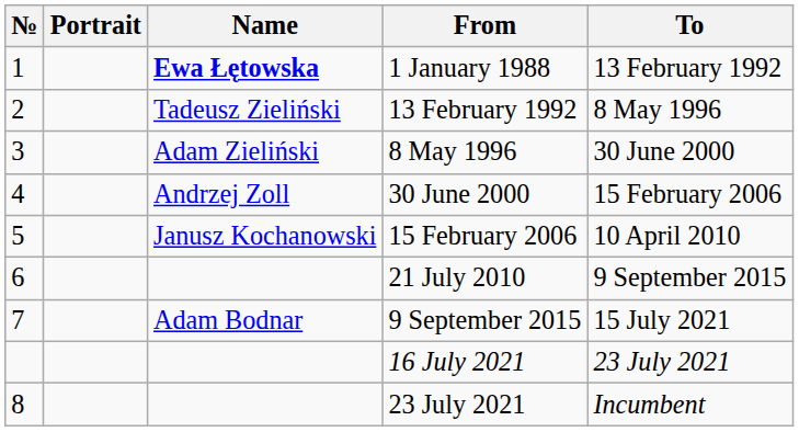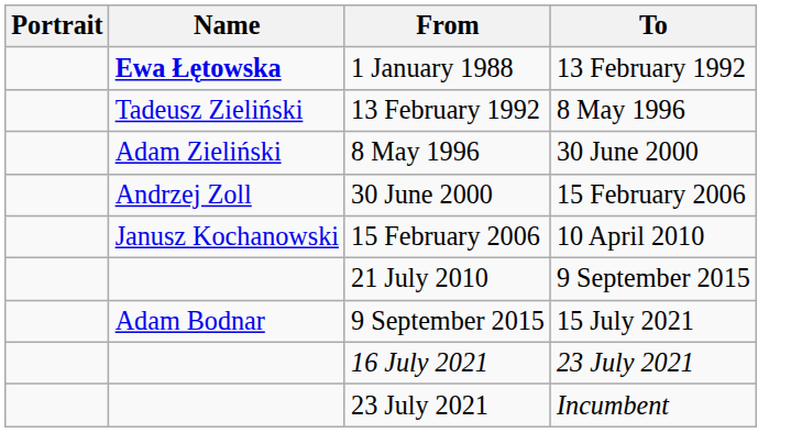- column: № | 1 | 2 | 3 | 4 | 5 | 6 | 7 | 8
